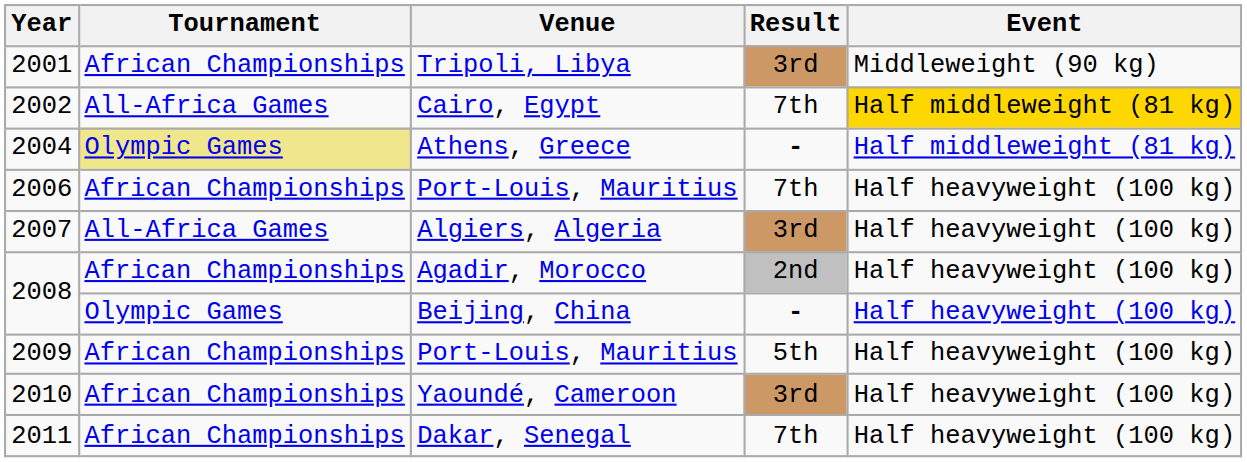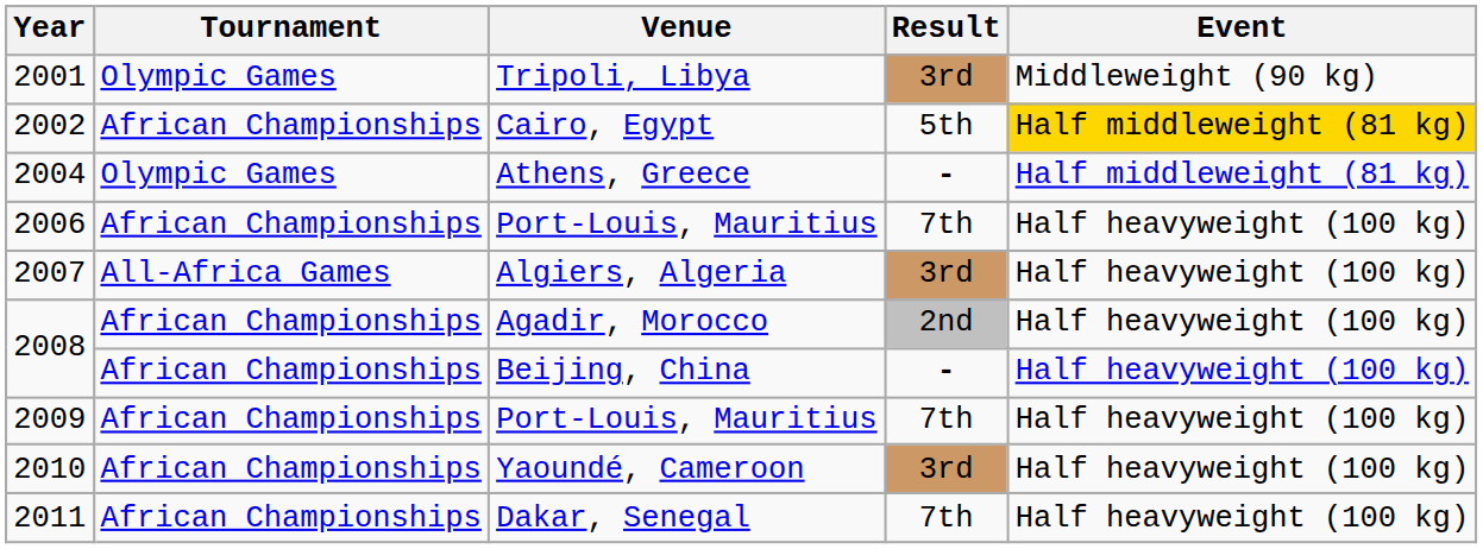Tripoli, Libya | Tournament: African Championships -> Olympic Games
Cairo, Egypt | Tournament: All-Africa Games -> African Championships
Cairo, Egypt | Result: 7th -> 5th
Athens, Greece | Tournament: khaki background -> no background
Beijing, China | Tournament: Olympic Games -> African Championships
2009 / Port-Louis, Mauritius | Result: 5th -> 7th
